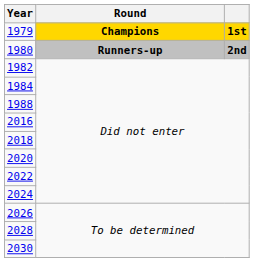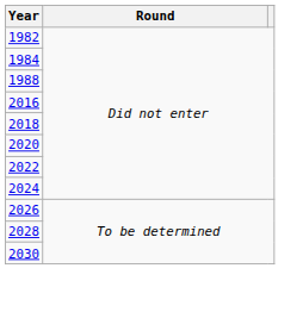- row: 1979 | Champions | 1st
- row: 1980 | Runners-up | 2nd
